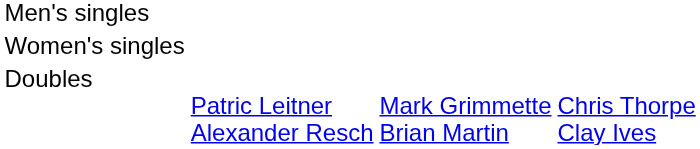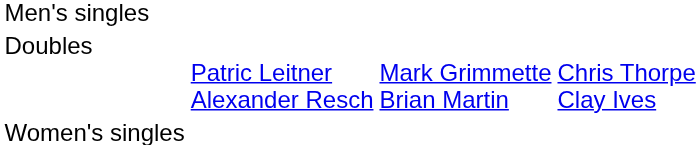rows swapped: Women's singles <-> Doubles
